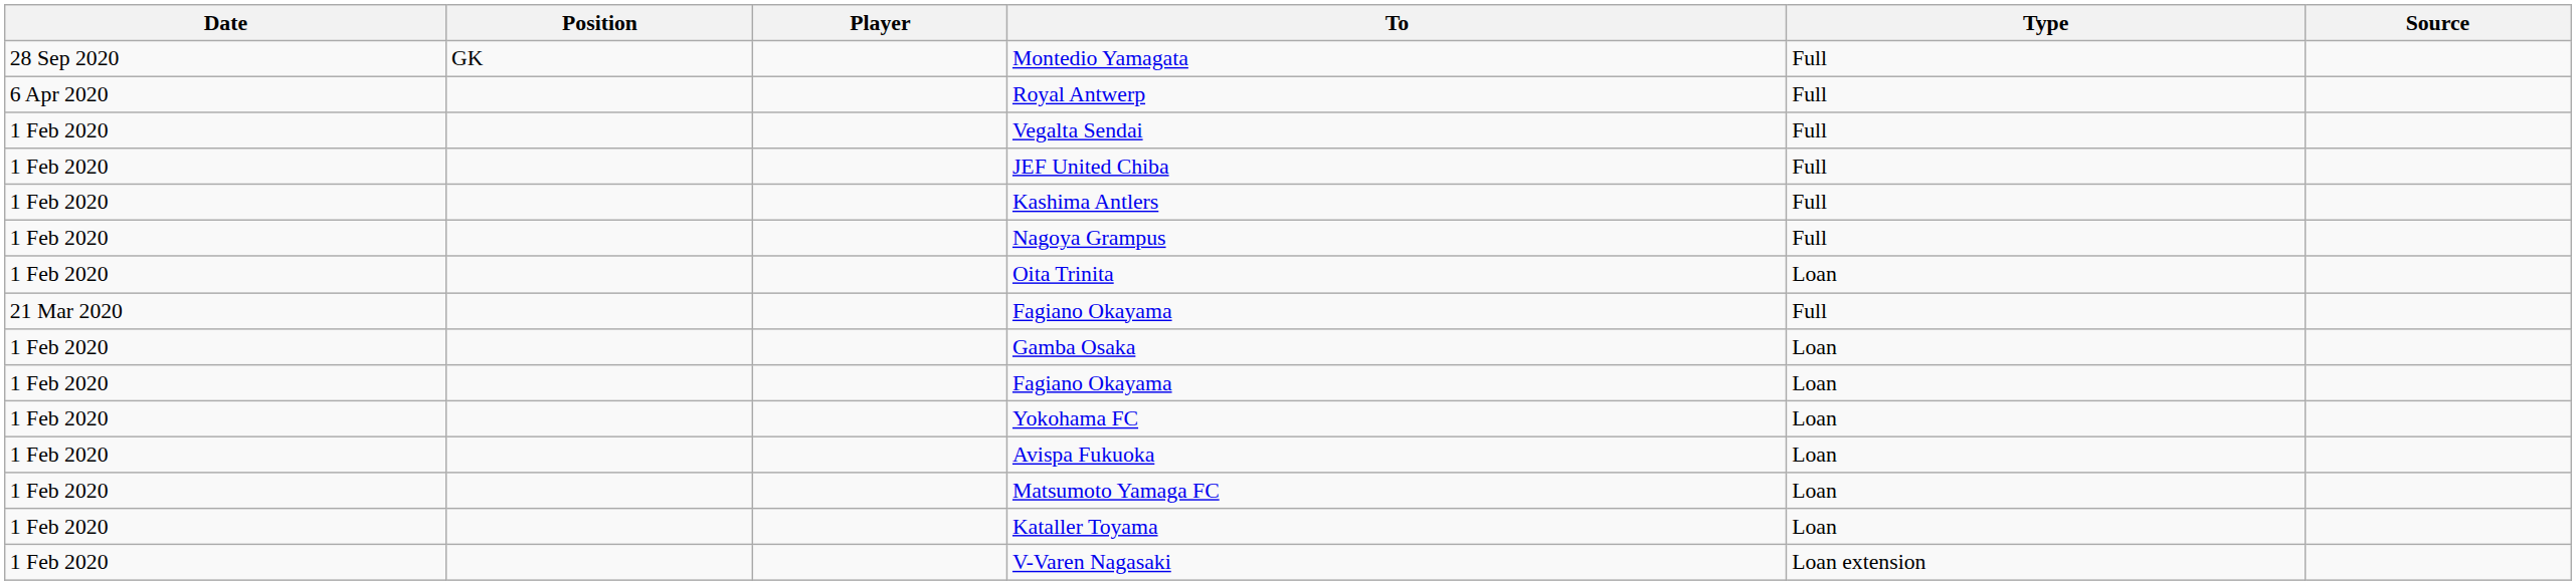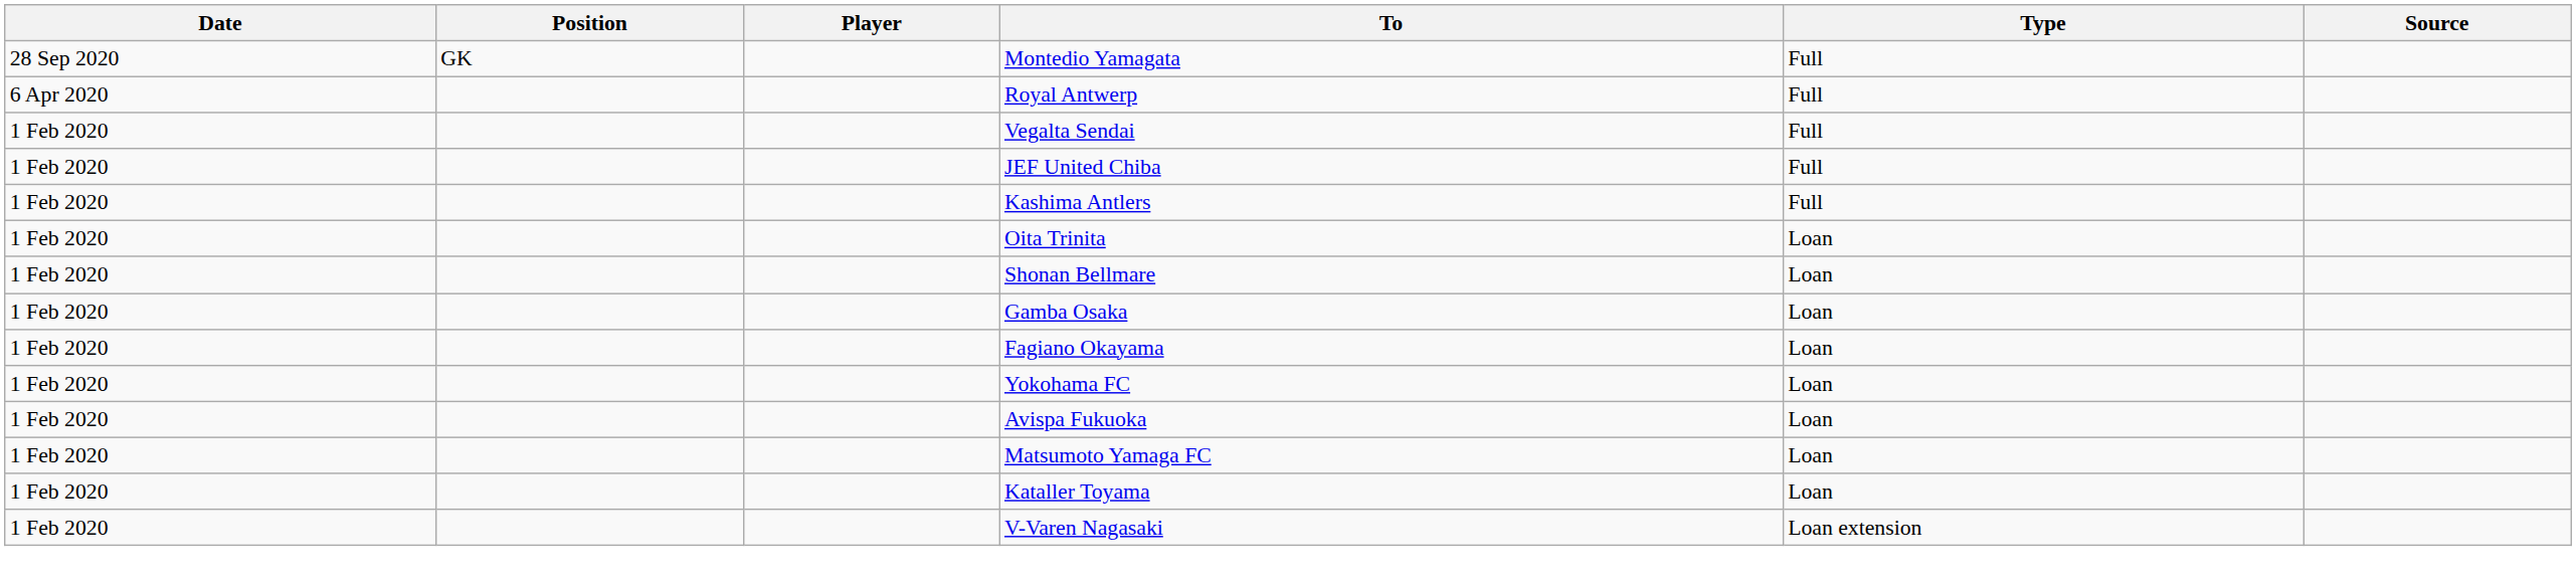- row: 1 Feb 2020 | Nagoya Grampus | Full
+ row: 1 Feb 2020 | Shonan Bellmare | Loan
- row: 21 Mar 2020 | Fagiano Okayama | Full
